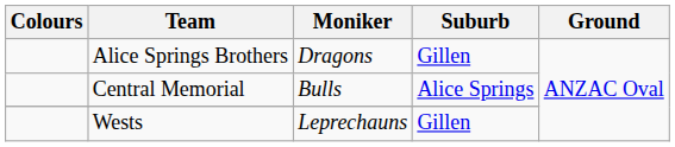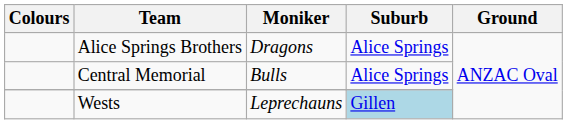Alice Springs Brothers | Suburb: Gillen -> Alice Springs
Wests | Suburb: no background -> lightblue background
